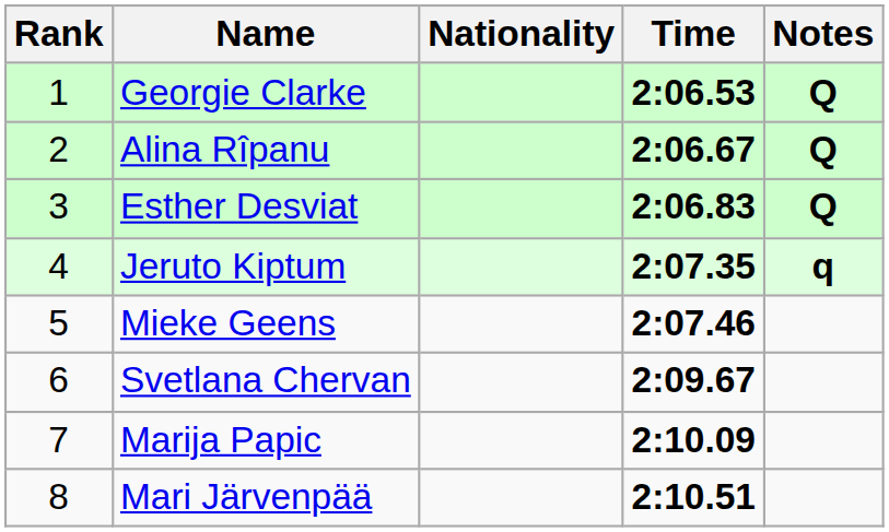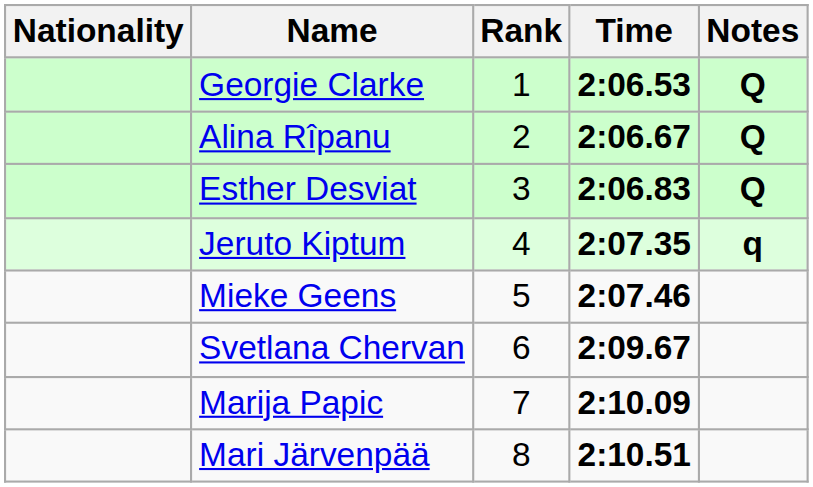columns swapped: Rank <-> Nationality
